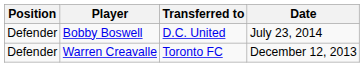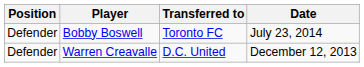Bobby Boswell | Transferred to: D.C. United -> Toronto FC
Warren Creavalle | Transferred to: Toronto FC -> D.C. United
